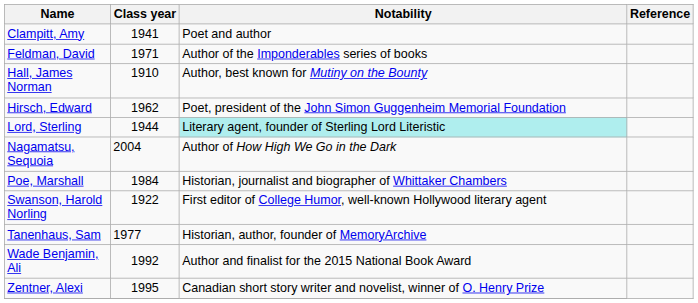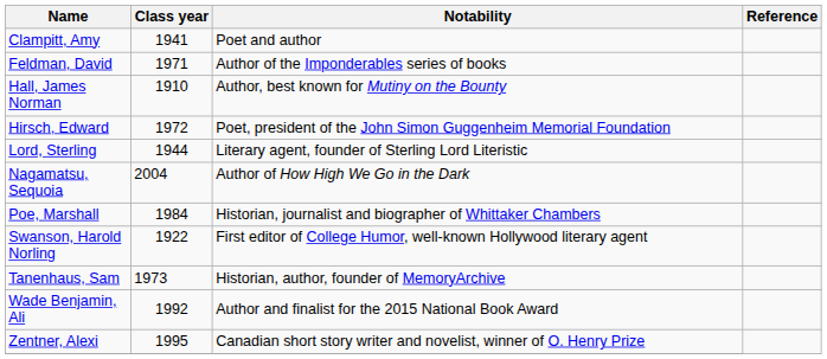Hirsch, Edward | Class year: 1962 -> 1972
Lord, Sterling | Notability: paleturquoise background -> no background
Tanenhaus, Sam | Class year: 1977 -> 1973
